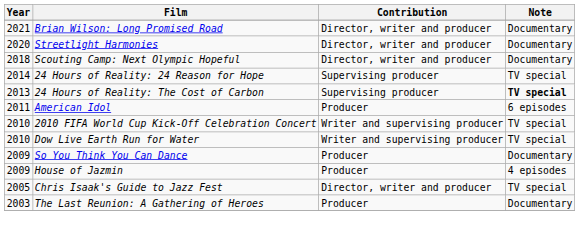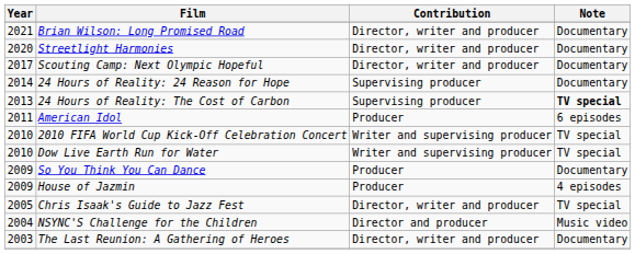Scouting Camp: Next Olympic Hopeful | Year: 2018 -> 2017
24 Hours of Reality: 24 Reason for Hope | Note: TV special -> Documentary
+ row: 2004 | NSYNC'S Challenge for the Children | Director and producer | Music video
The Last Reunion: A Gathering of Heroes | Contribution: Producer -> Director, writer and producer
